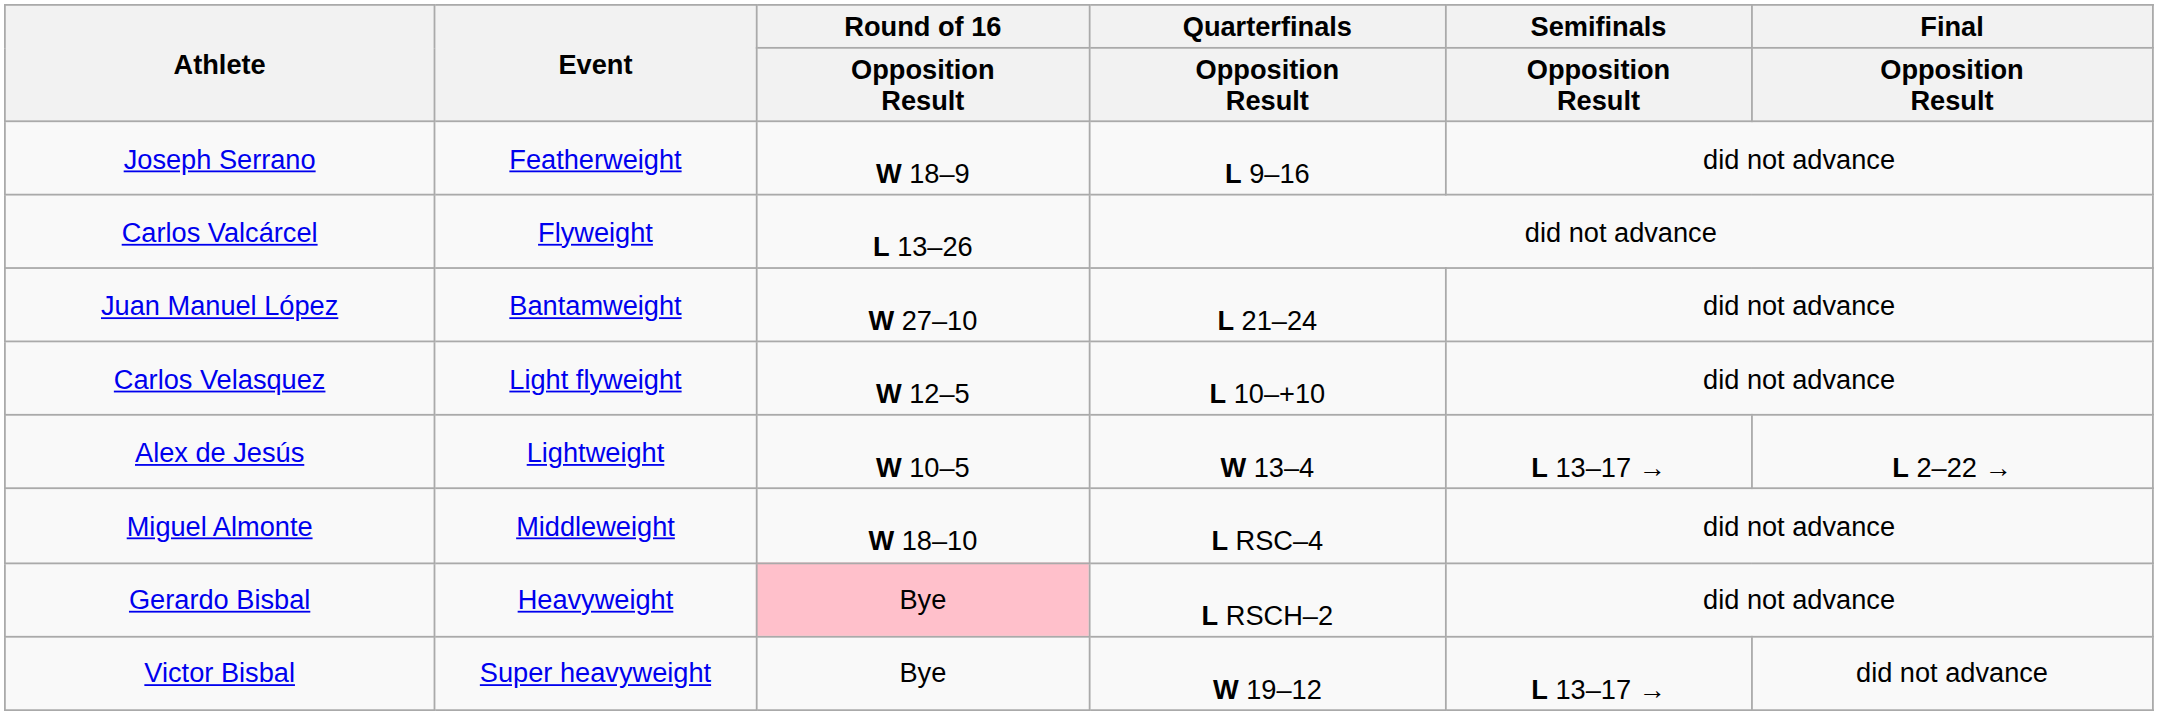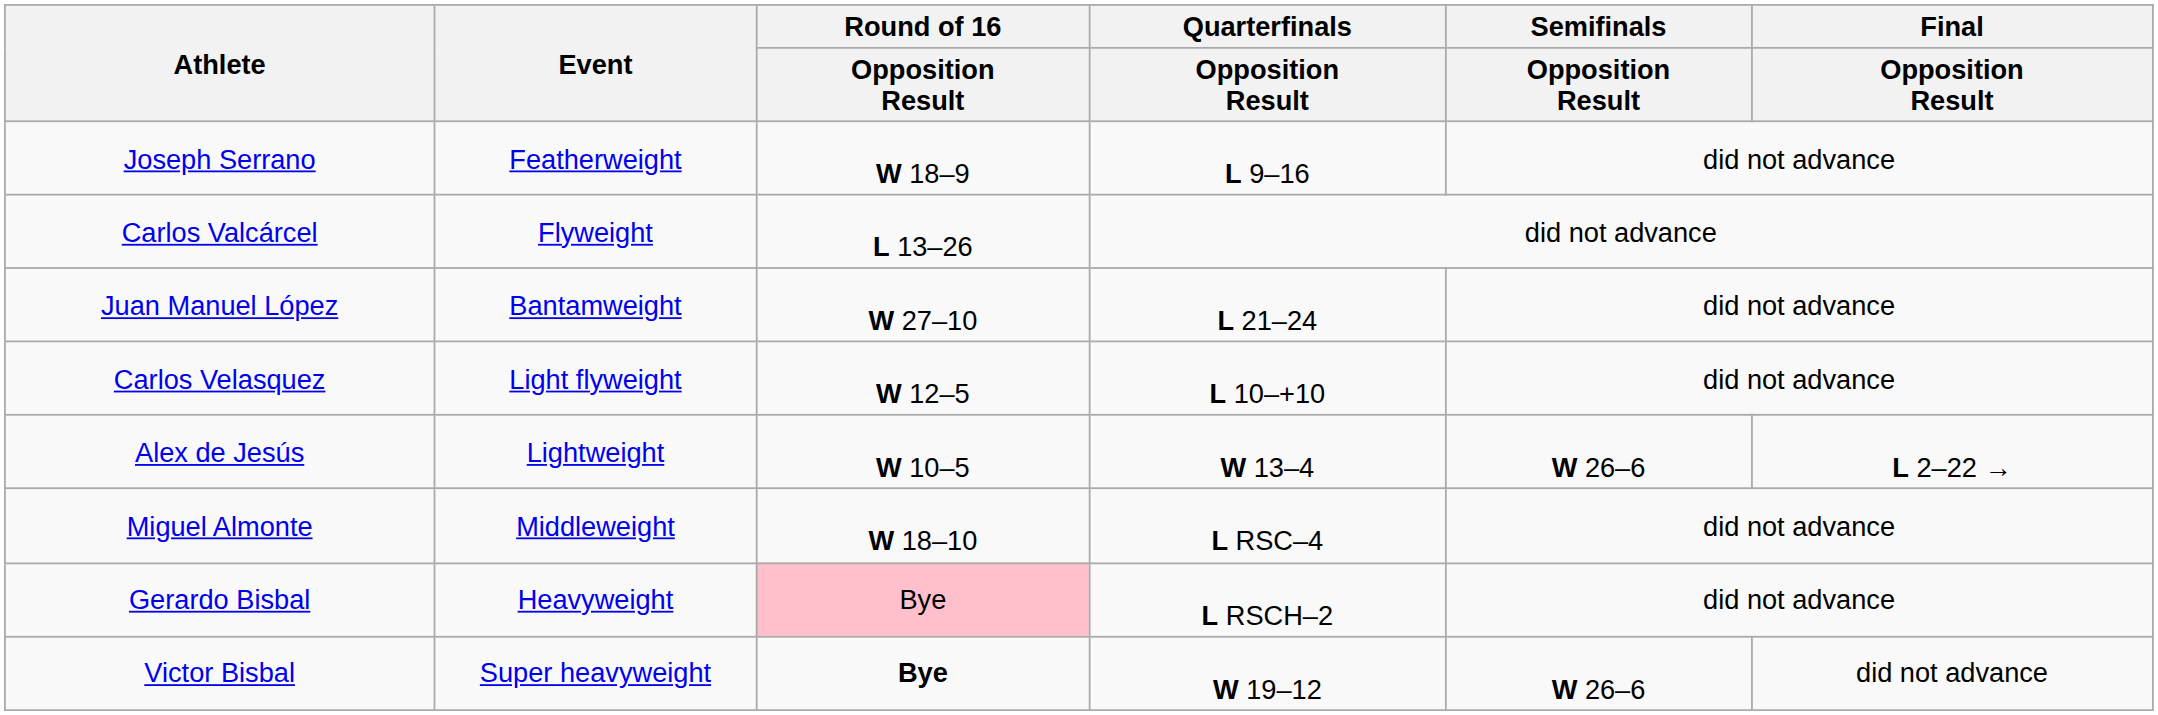Alex de Jesús | Semifinals / Opposition Result: L 13–17 → -> W 26–6
Victor Bisbal | Round of 16 / Opposition Result: normal -> bold
Victor Bisbal | Semifinals / Opposition Result: L 13–17 → -> W 26–6
